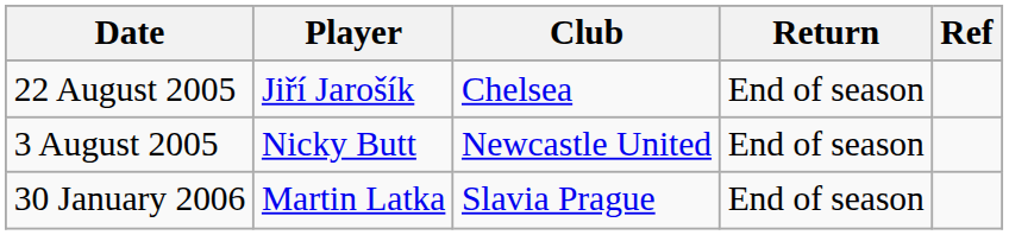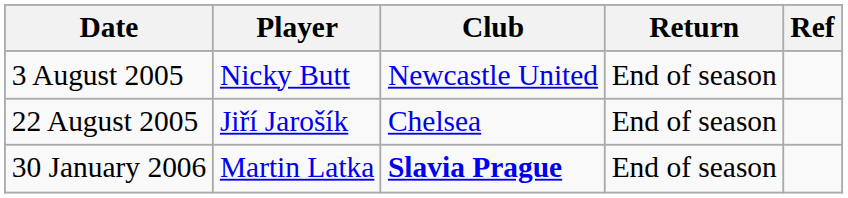rows swapped: 3 August 2005 <-> 22 August 2005
30 January 2006 | Club: normal -> bold
